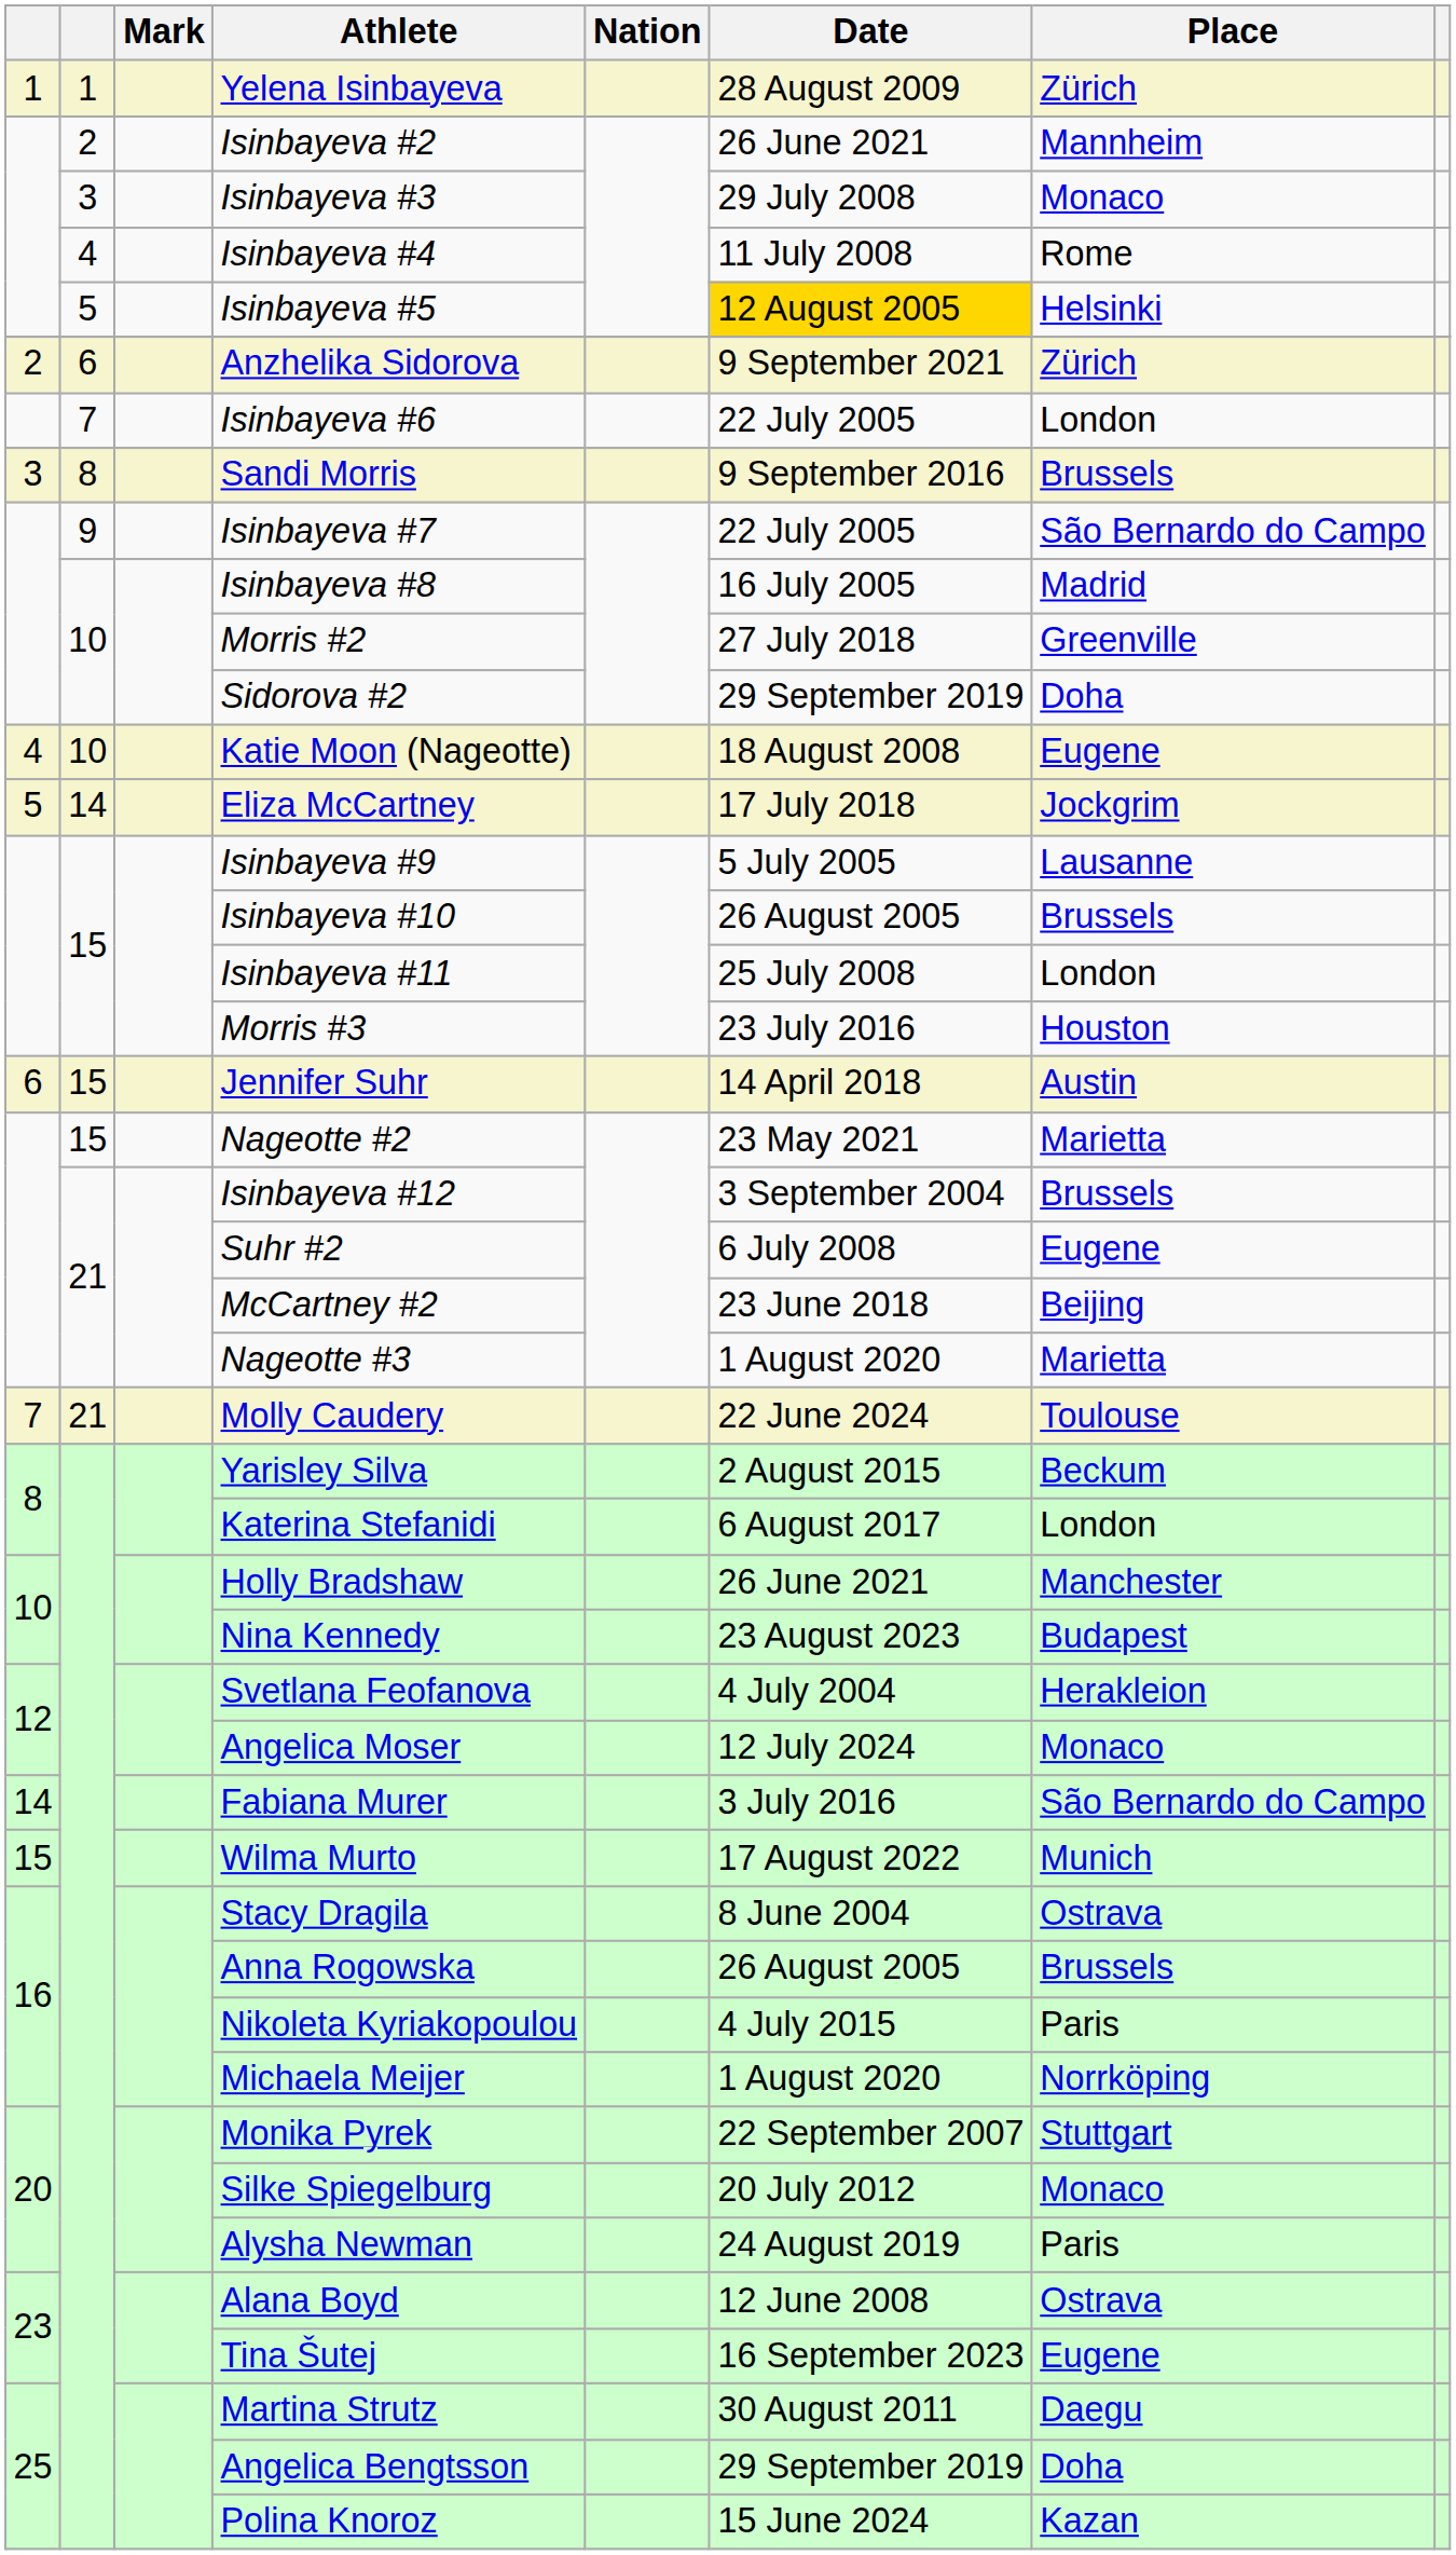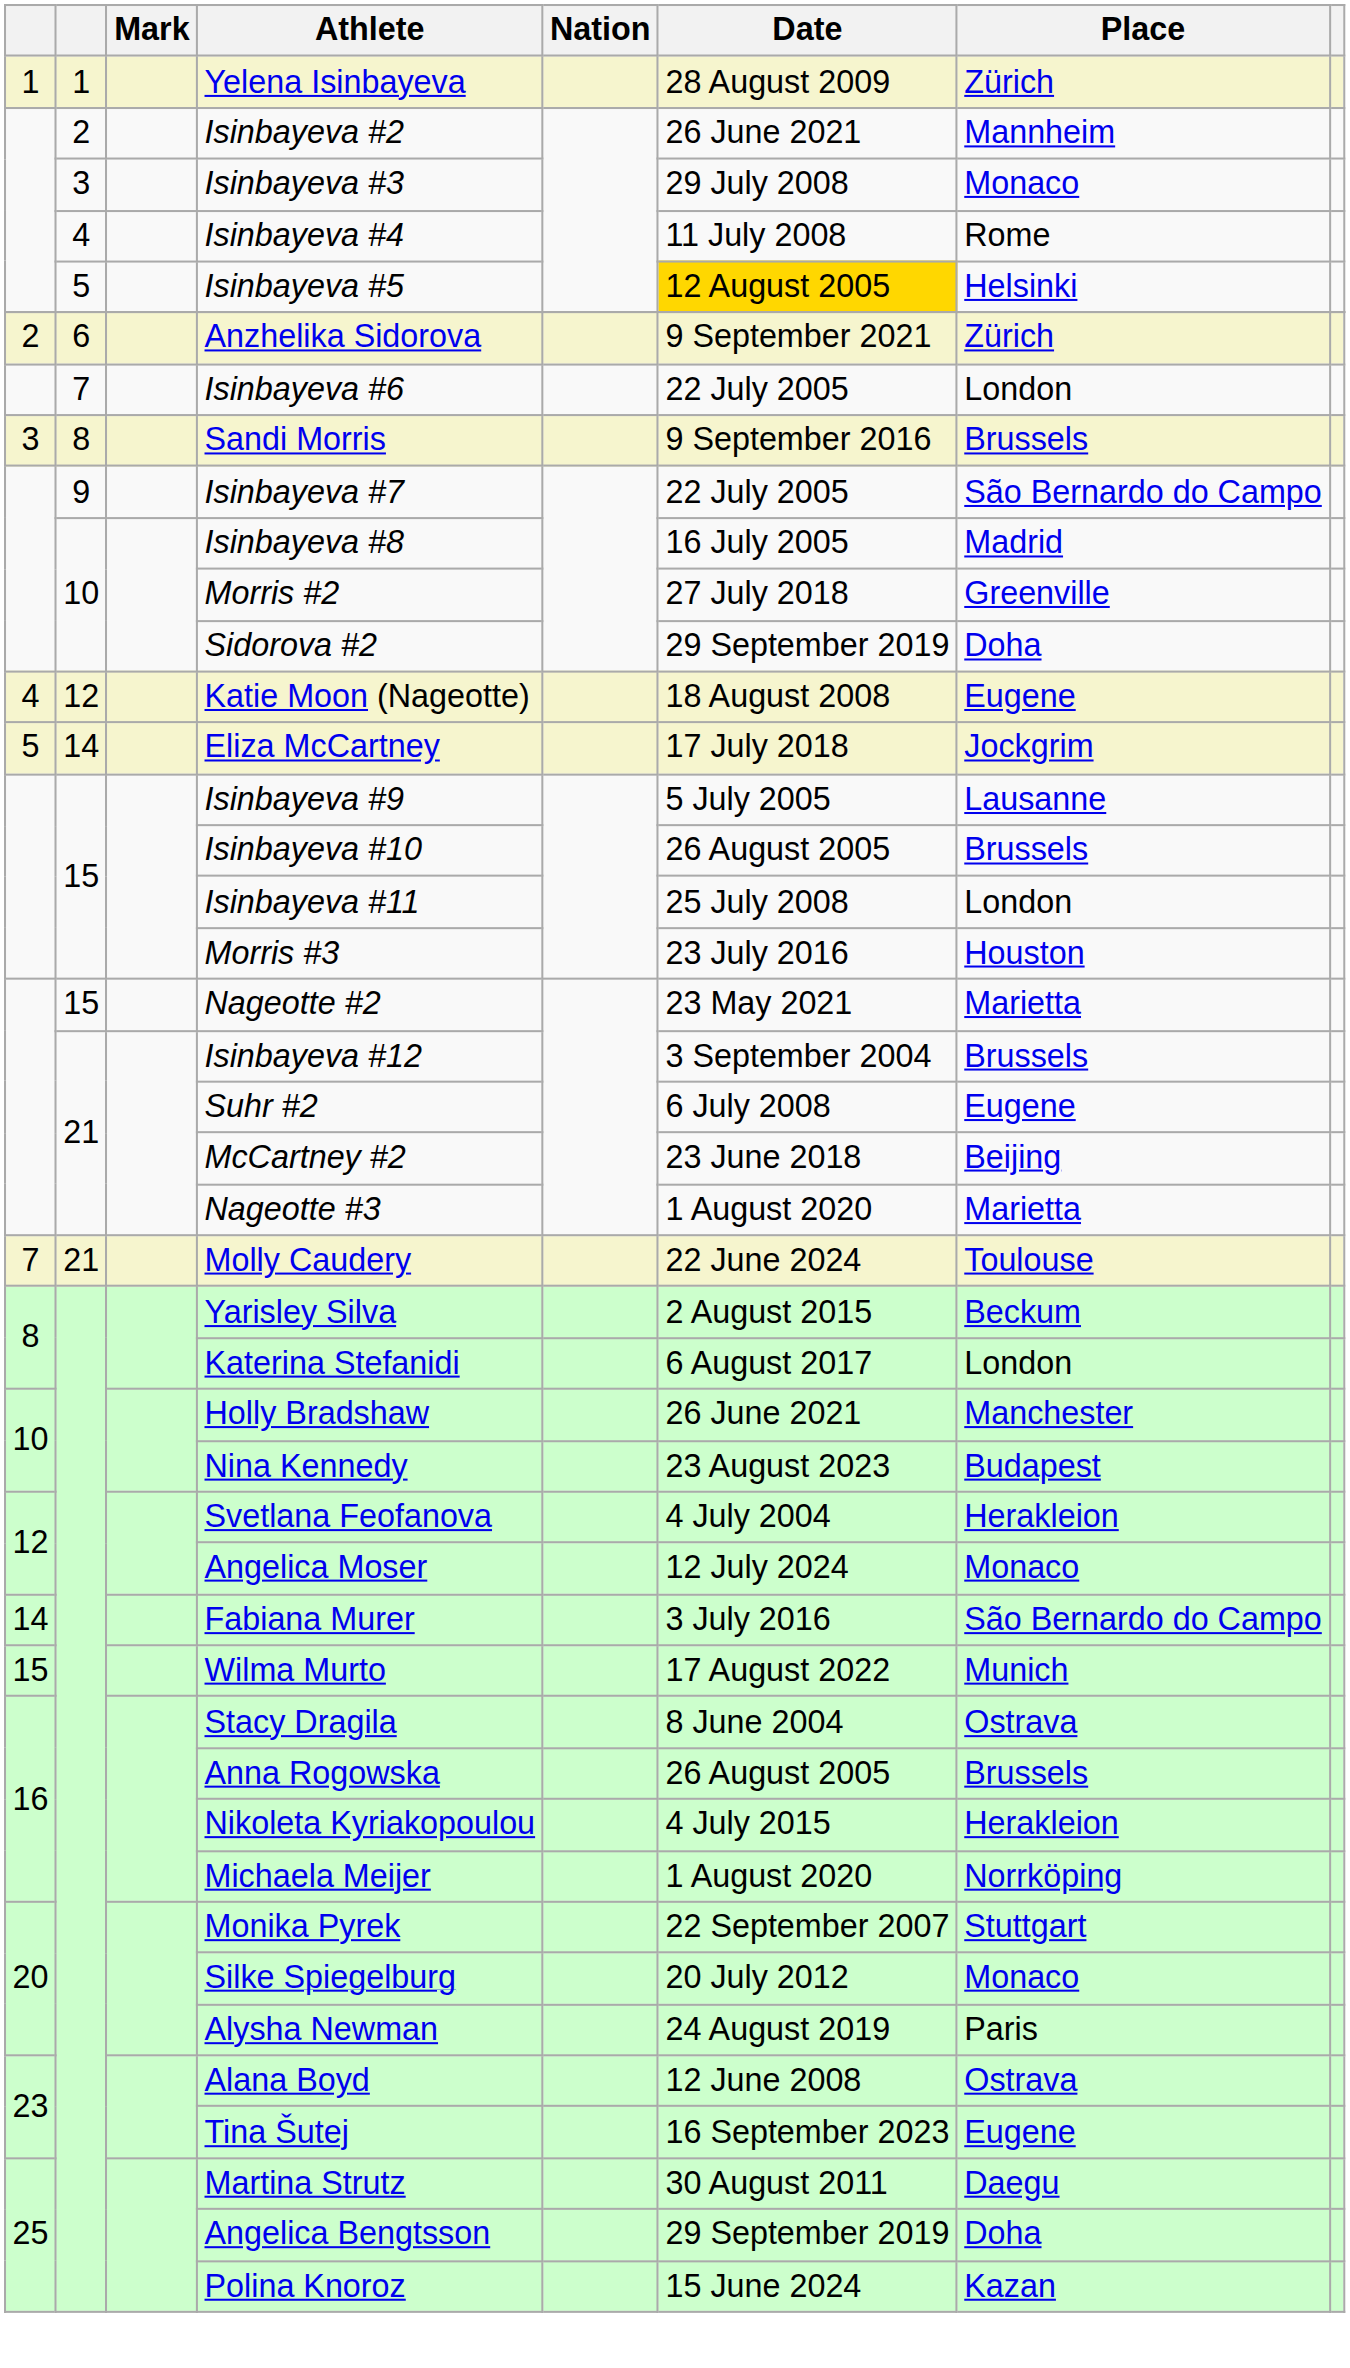Katie Moon (Nageotte) | column 2: 10 -> 12
- row: 6 | 15 | Jennifer Suhr | 14 April 2018 | Austin
Nikoleta Kyriakopoulou | Place: Paris -> Herakleion
